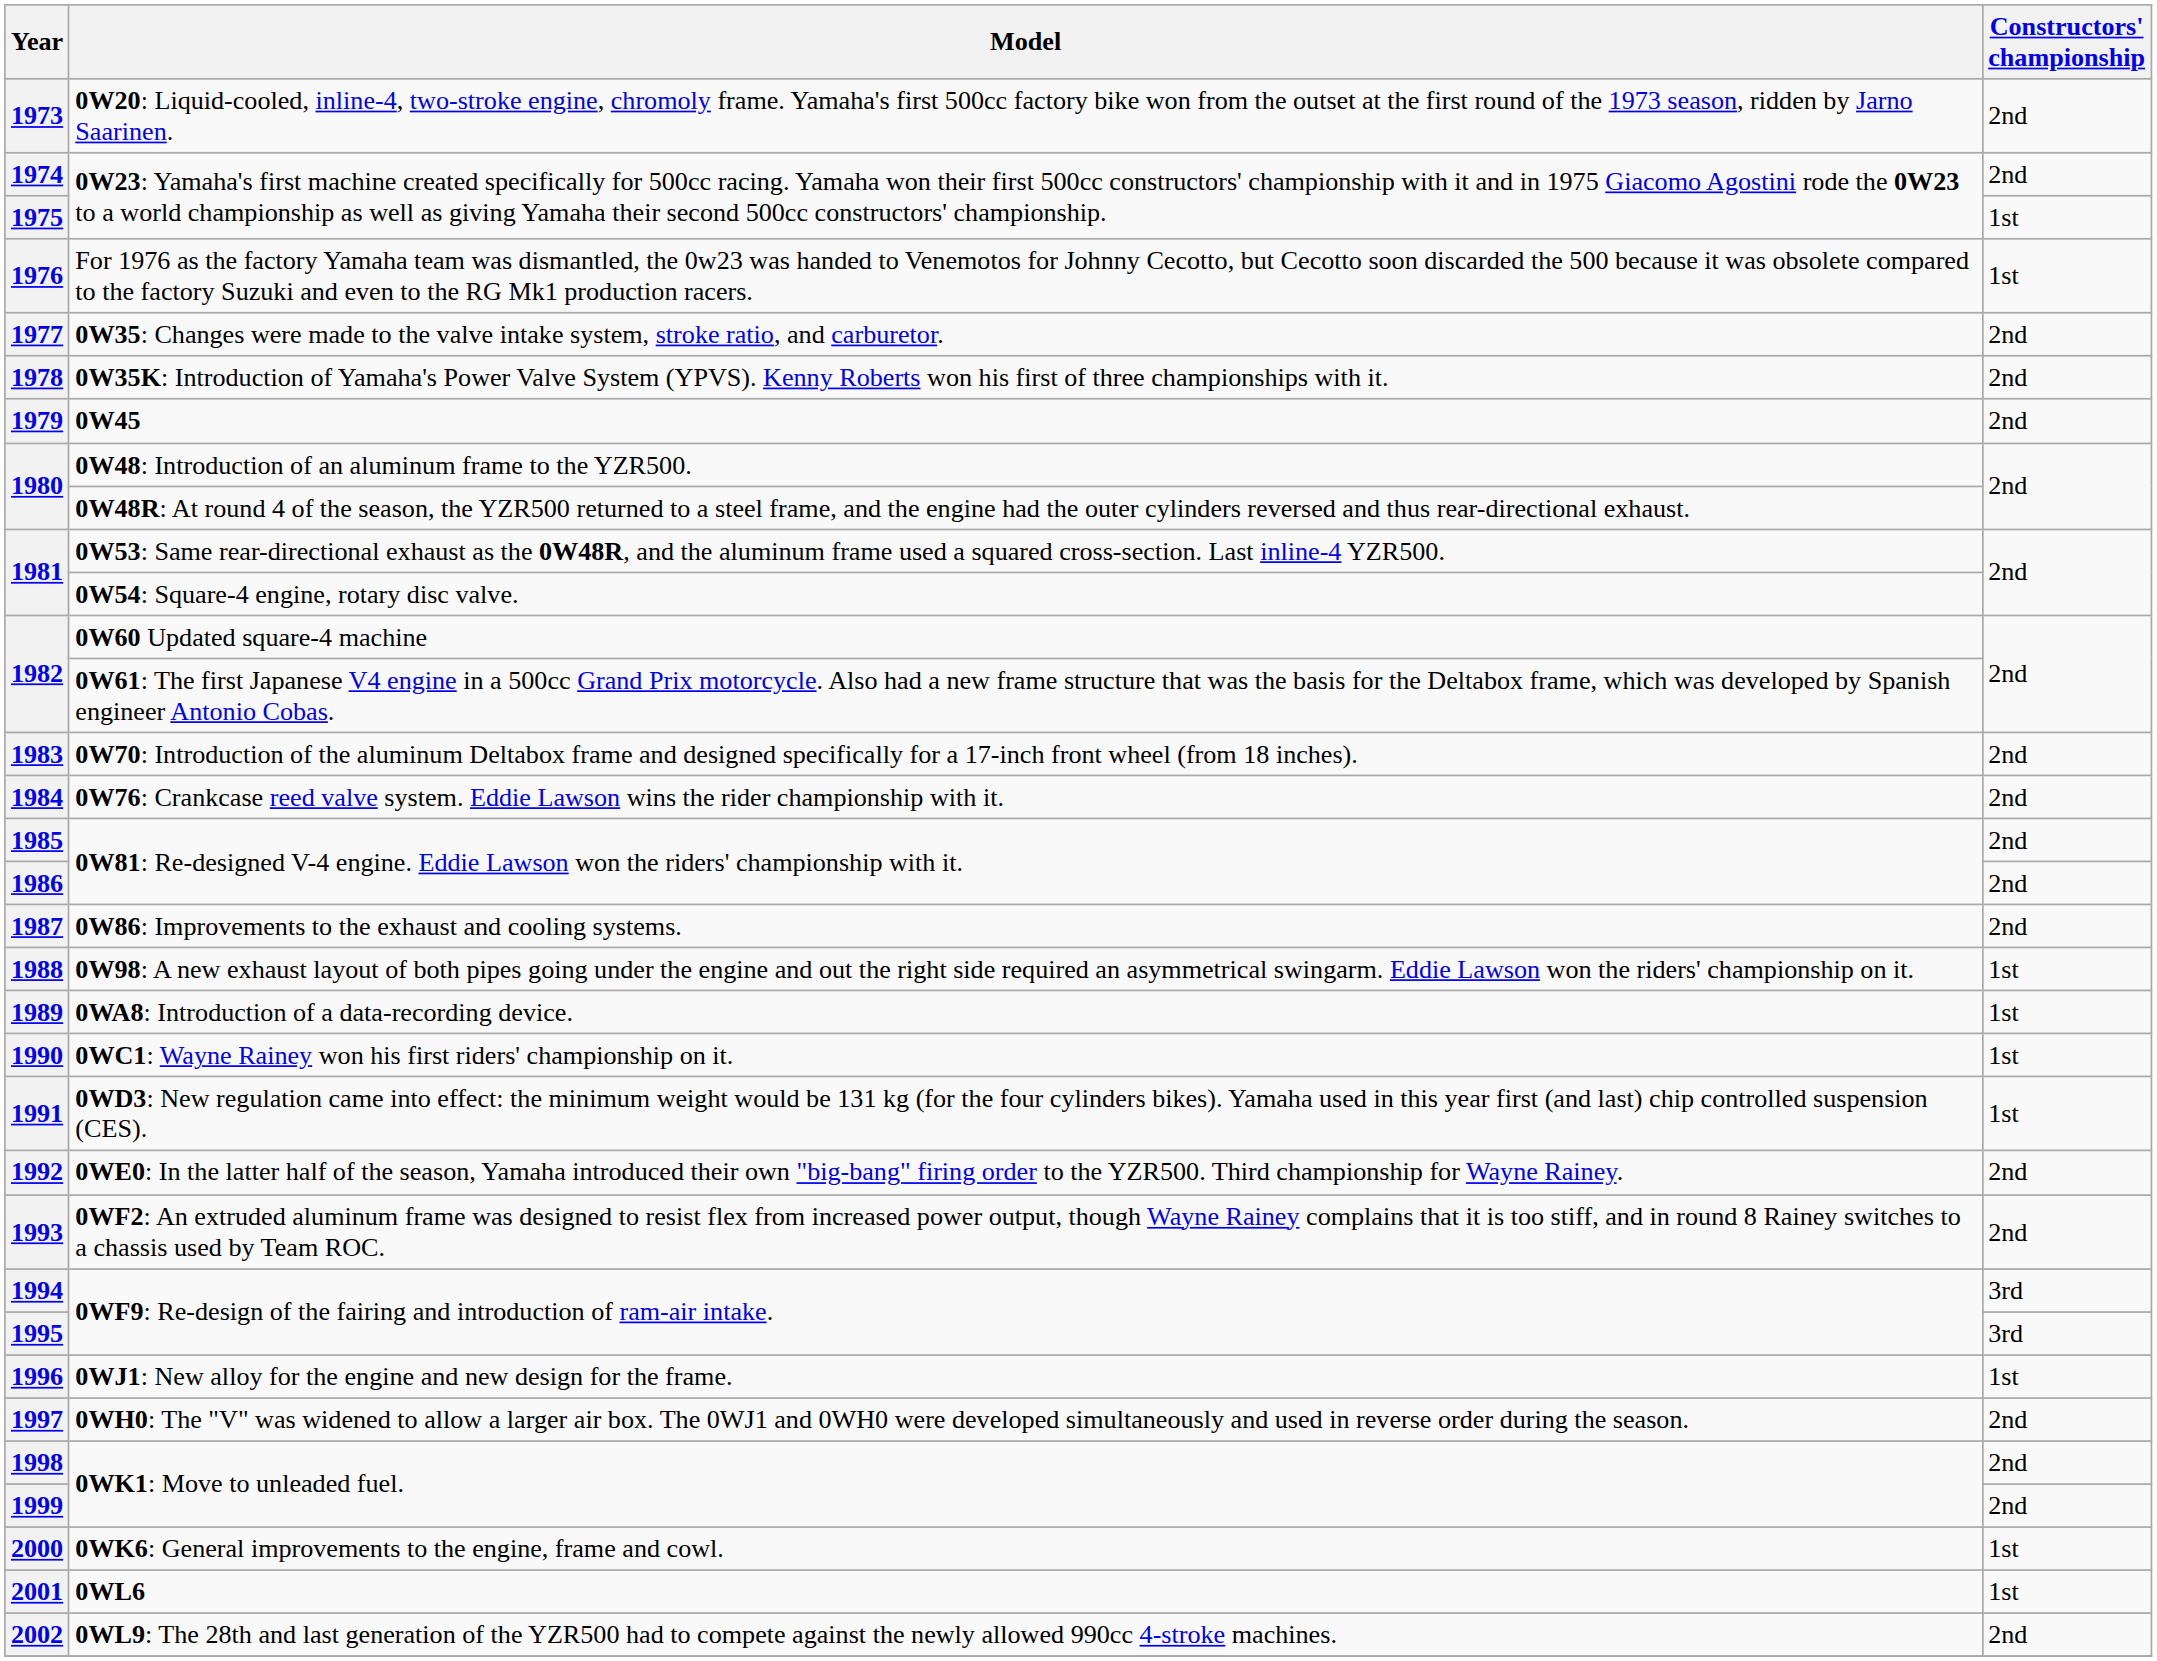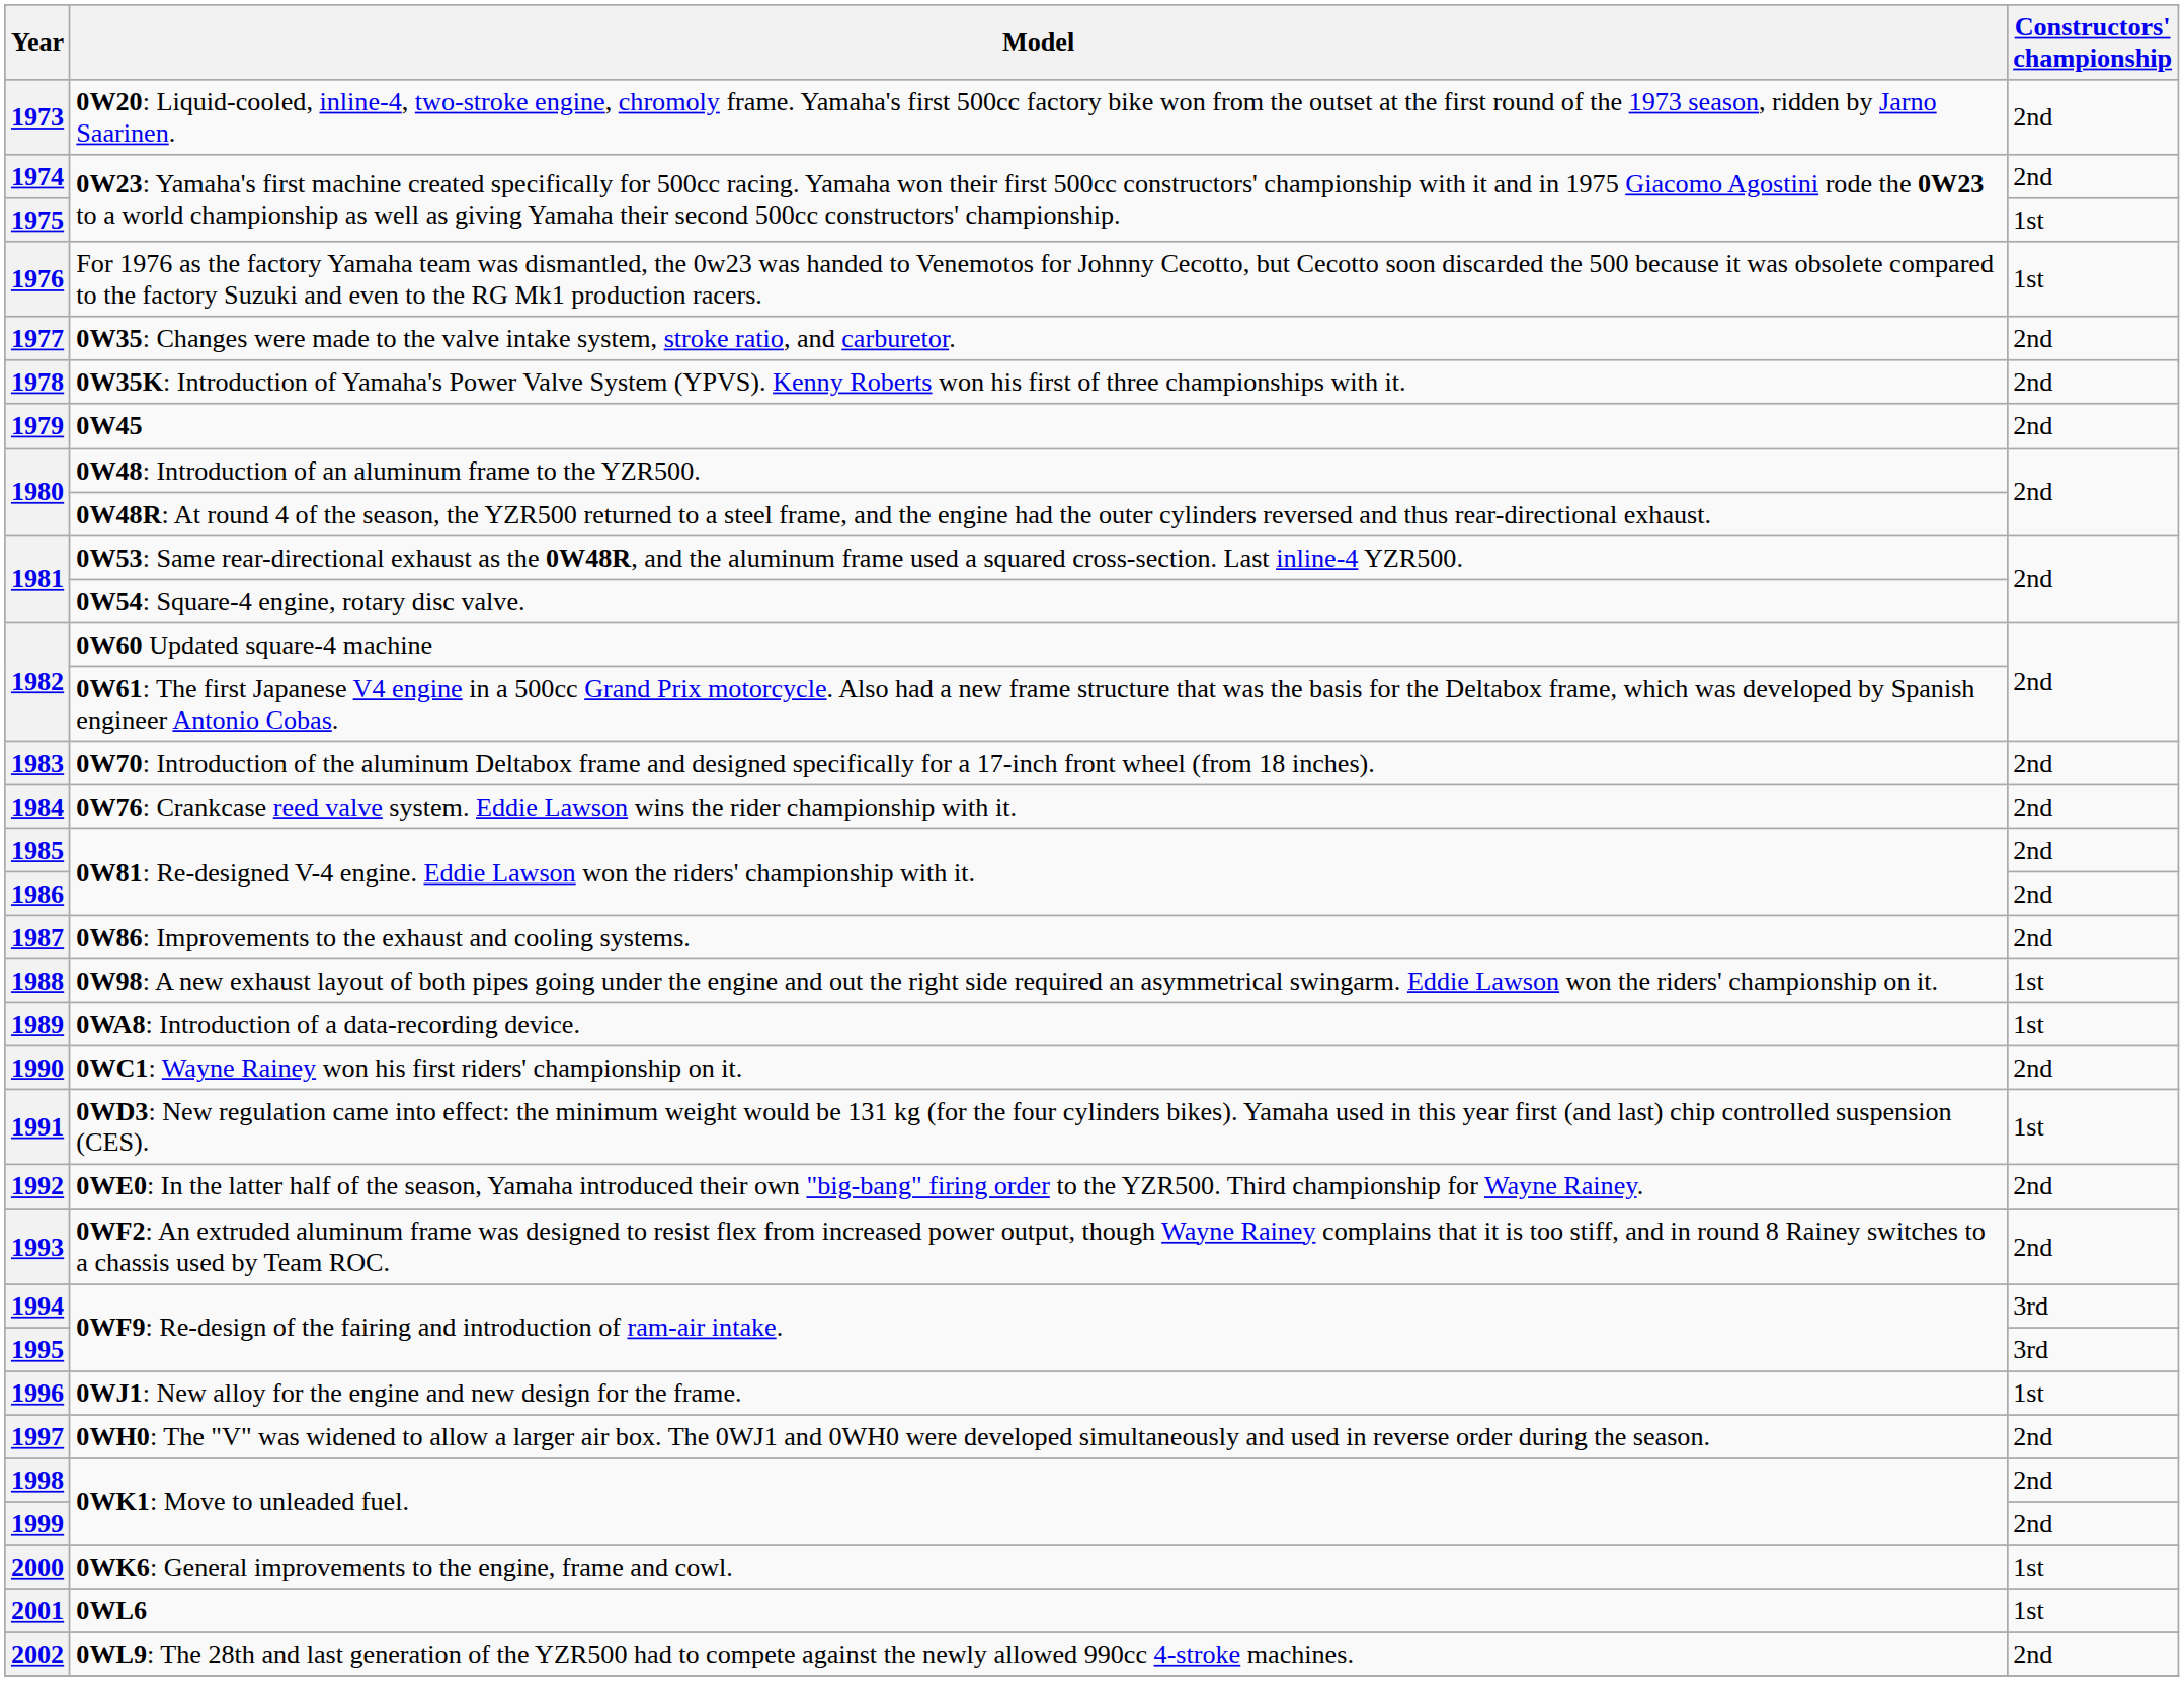1990 | Constructors' championship: 1st -> 2nd
